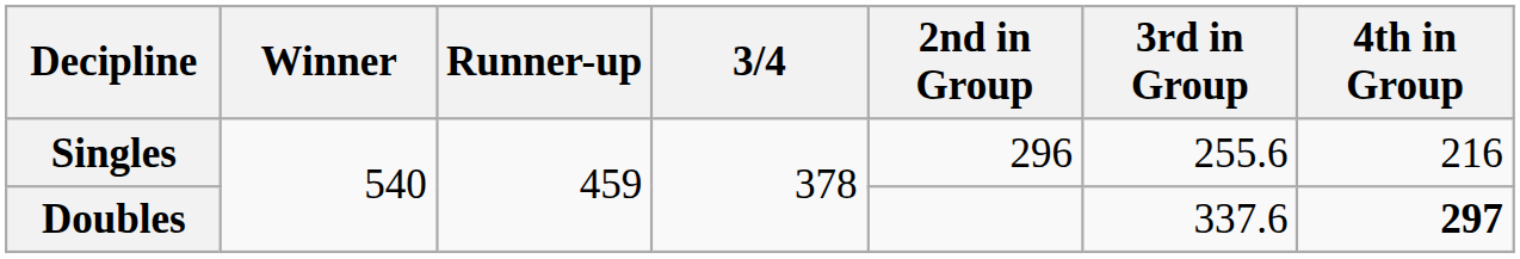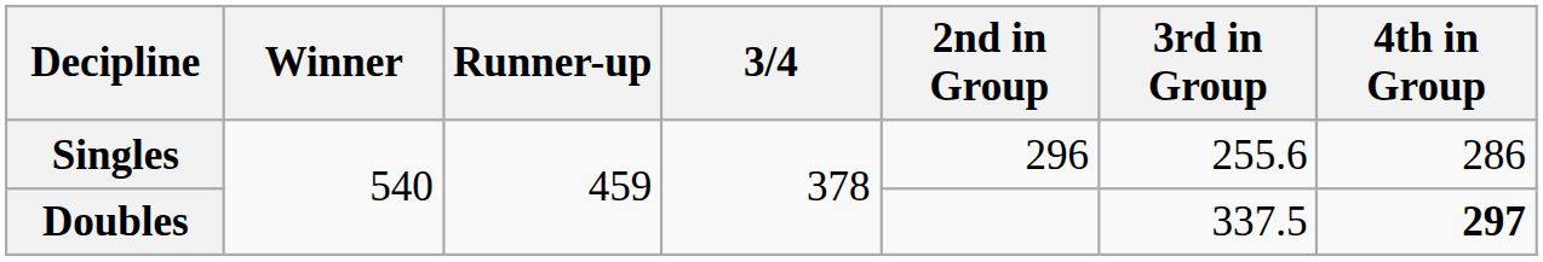Singles | 4th in Group: 216 -> 286
Doubles | 3rd in Group: 337.6 -> 337.5
